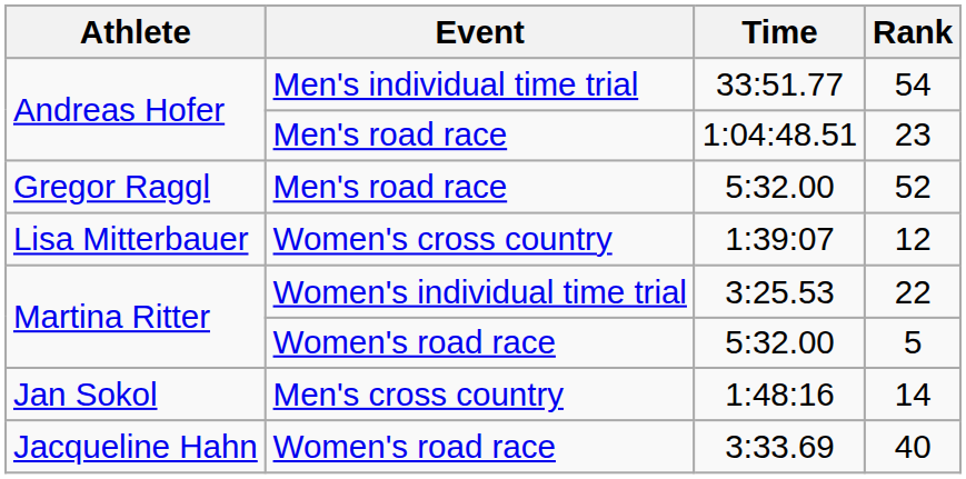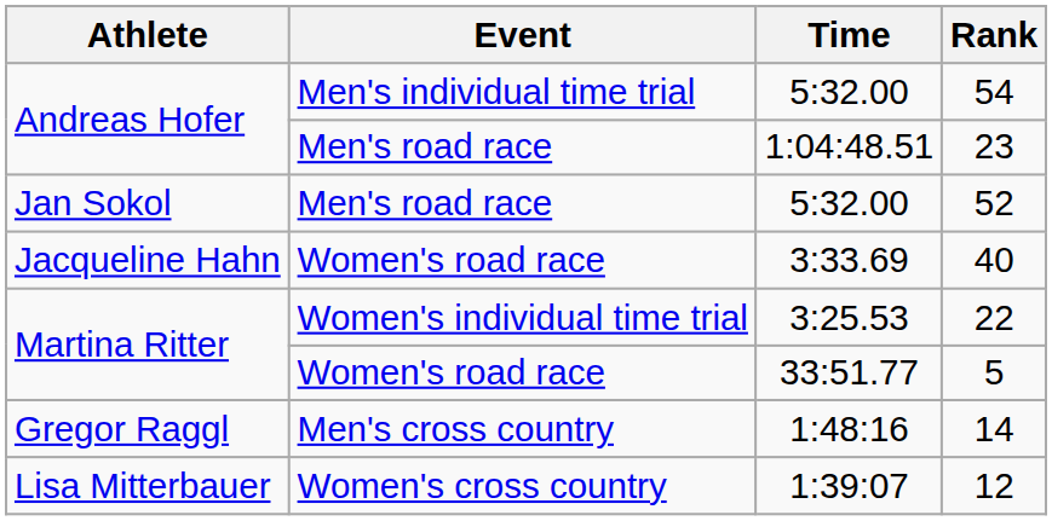54 | Time: 33:51.77 -> 5:32.00
52 | Athlete: Gregor Raggl -> Jan Sokol
rows swapped: 40 <-> 12
5 | Time: 5:32.00 -> 33:51.77
14 | Athlete: Jan Sokol -> Gregor Raggl
